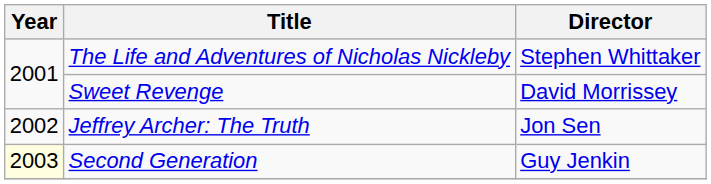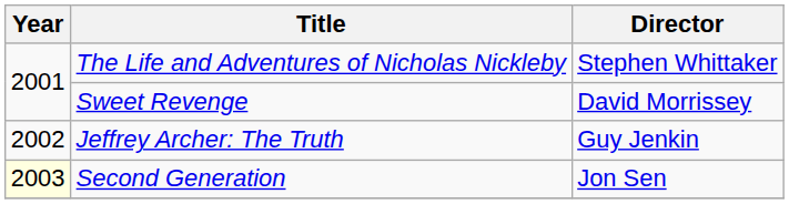Jeffrey Archer: The Truth | Director: Jon Sen -> Guy Jenkin
Second Generation | Director: Guy Jenkin -> Jon Sen
